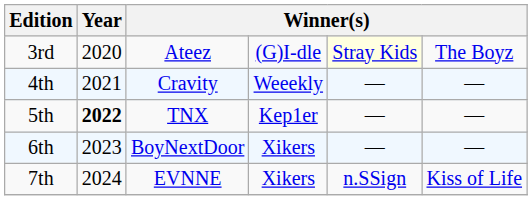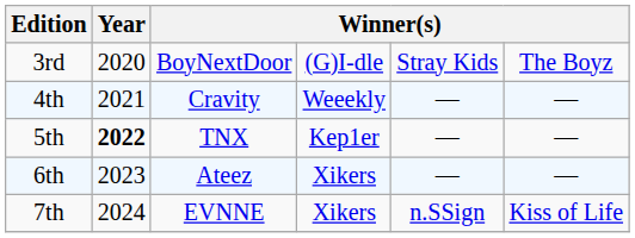3rd | column 3: Ateez -> BoyNextDoor
3rd | column 5: lightyellow background -> no background
6th | column 3: BoyNextDoor -> Ateez
